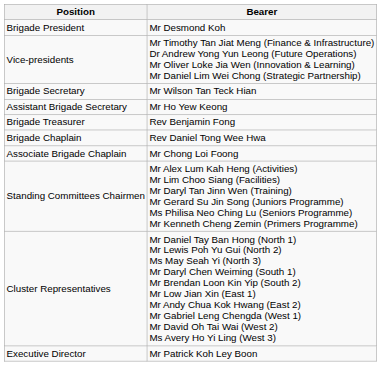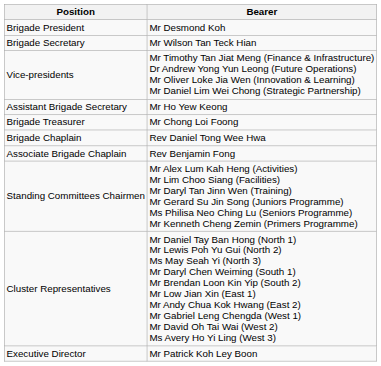rows swapped: Vice-presidents <-> Brigade Secretary
Brigade Treasurer | Bearer: Rev Benjamin Fong -> Mr Chong Loi Foong
Associate Brigade Chaplain | Bearer: Mr Chong Loi Foong -> Rev Benjamin Fong
